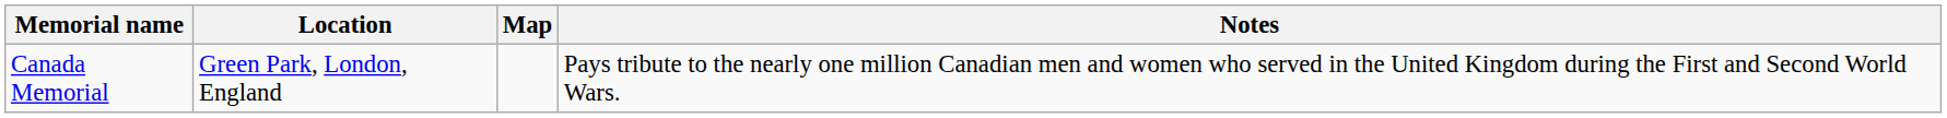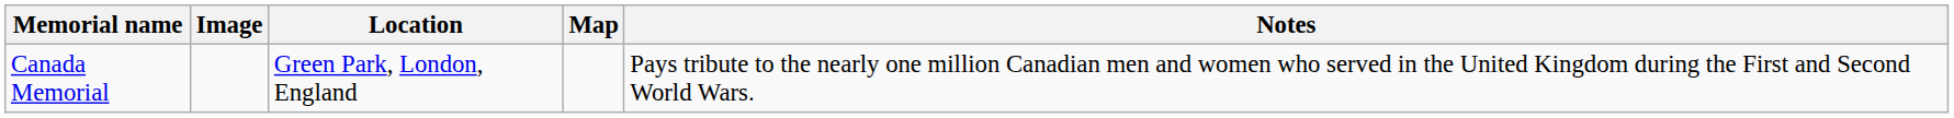+ column: Image
